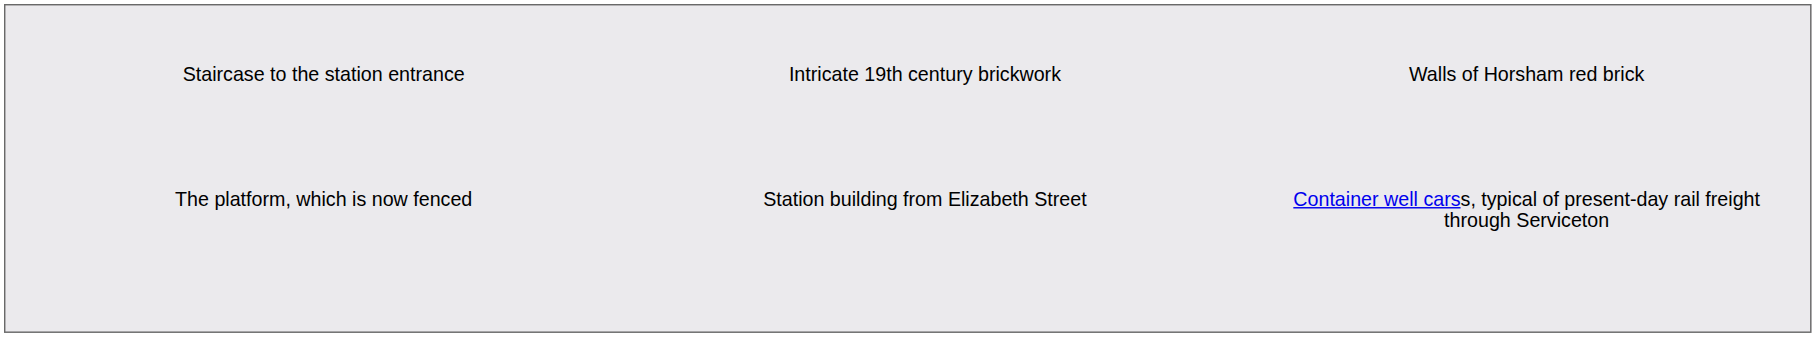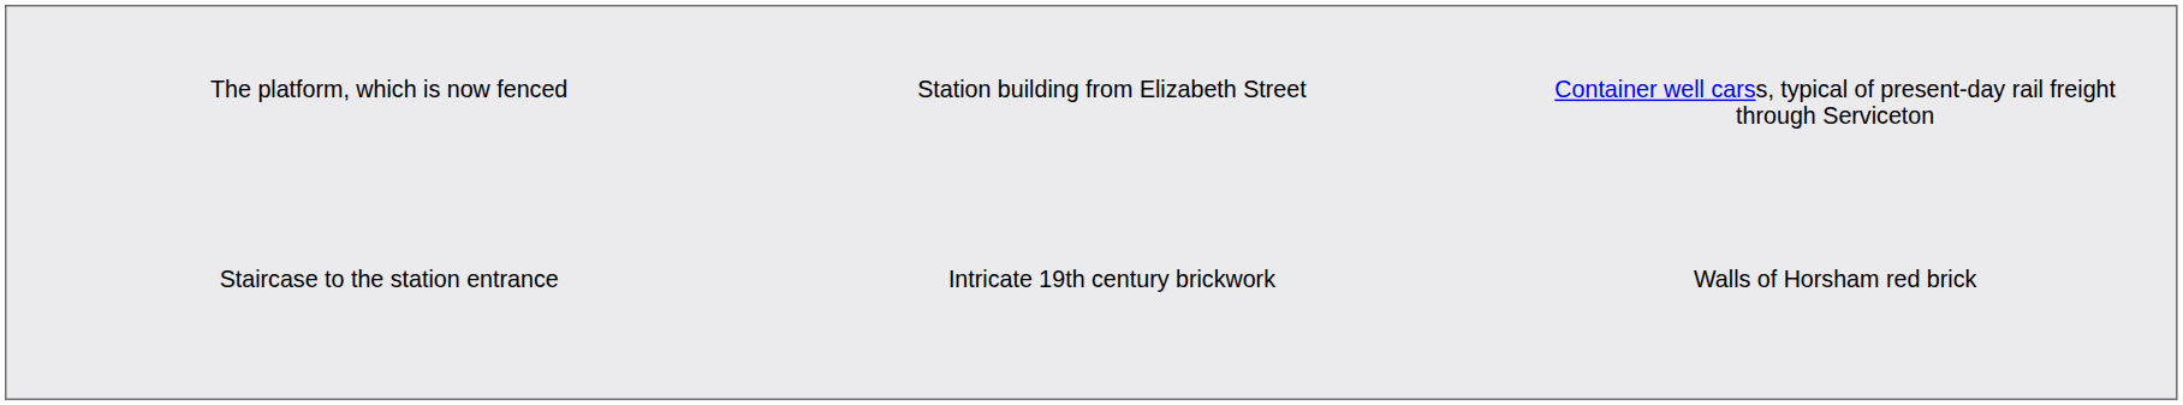rows swapped: Staircase to the station entrance <-> The platform, which is now fenced
